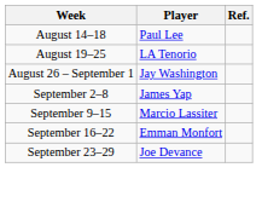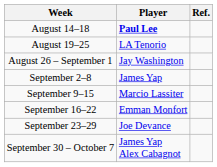August 14–18 | Player: normal -> bold
+ row: September 30 – October 7 | James Yap Alex Cabagnot
